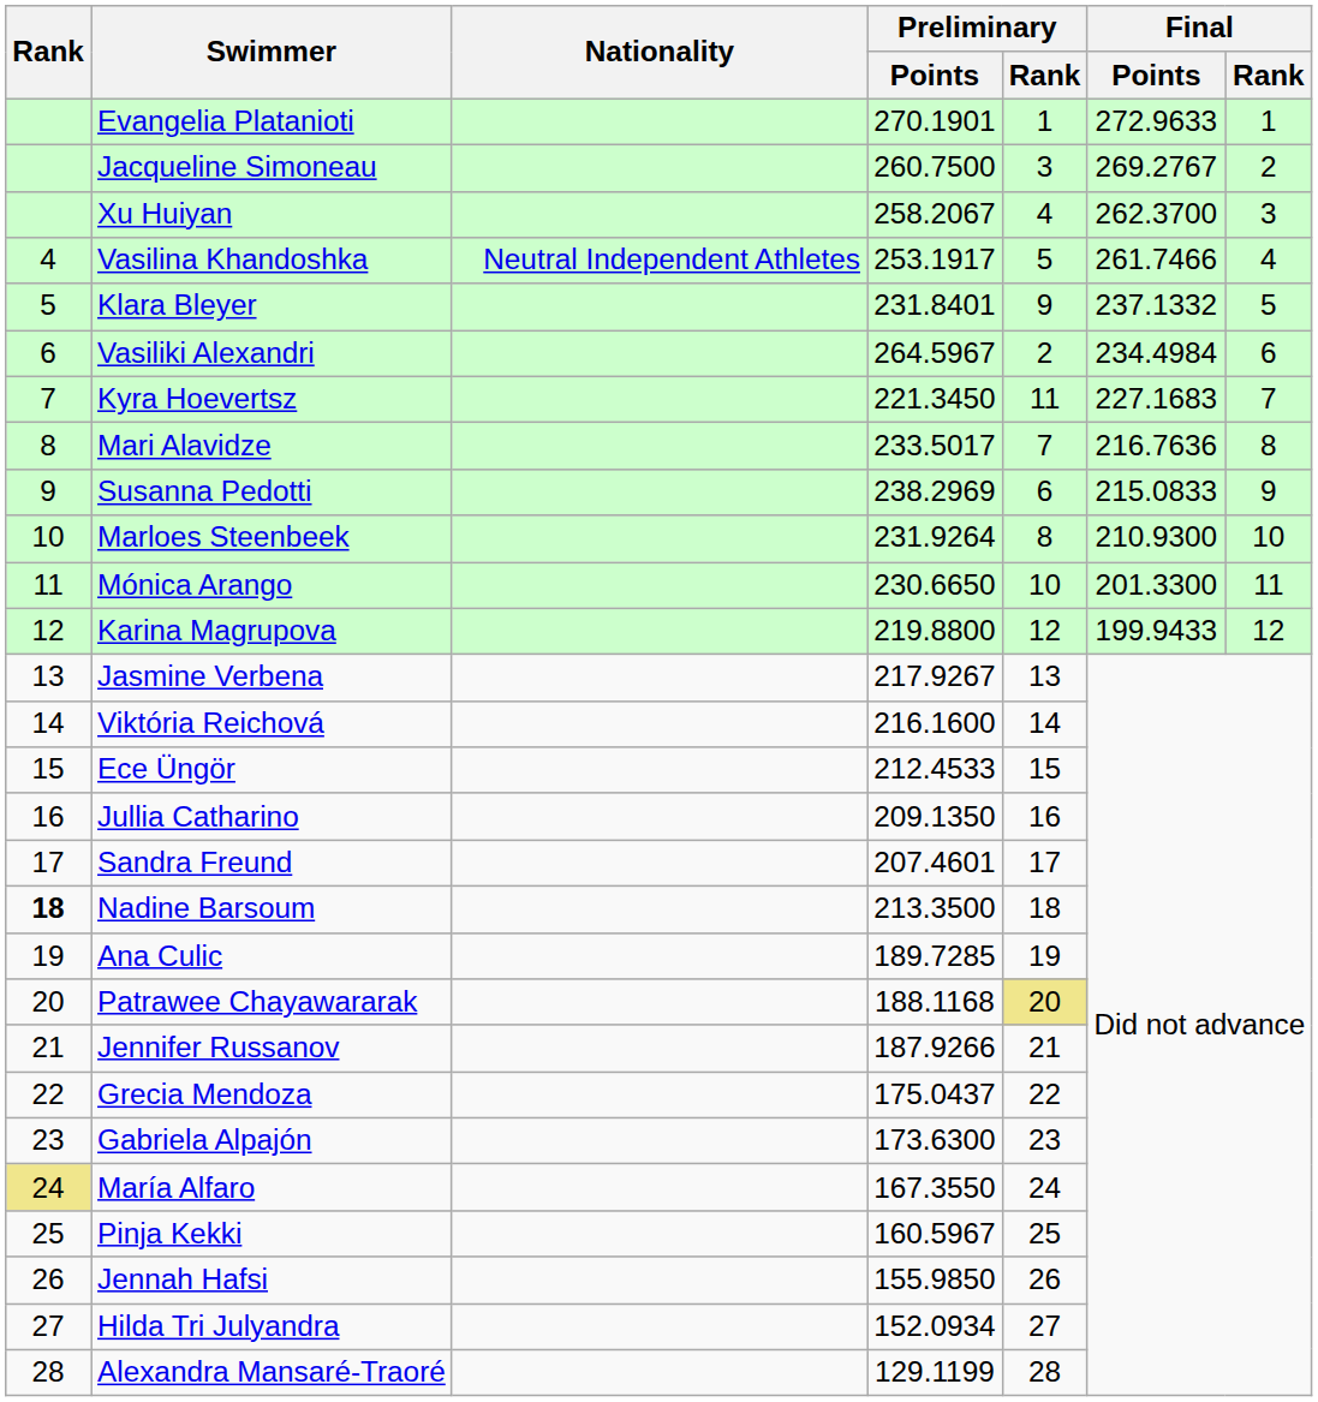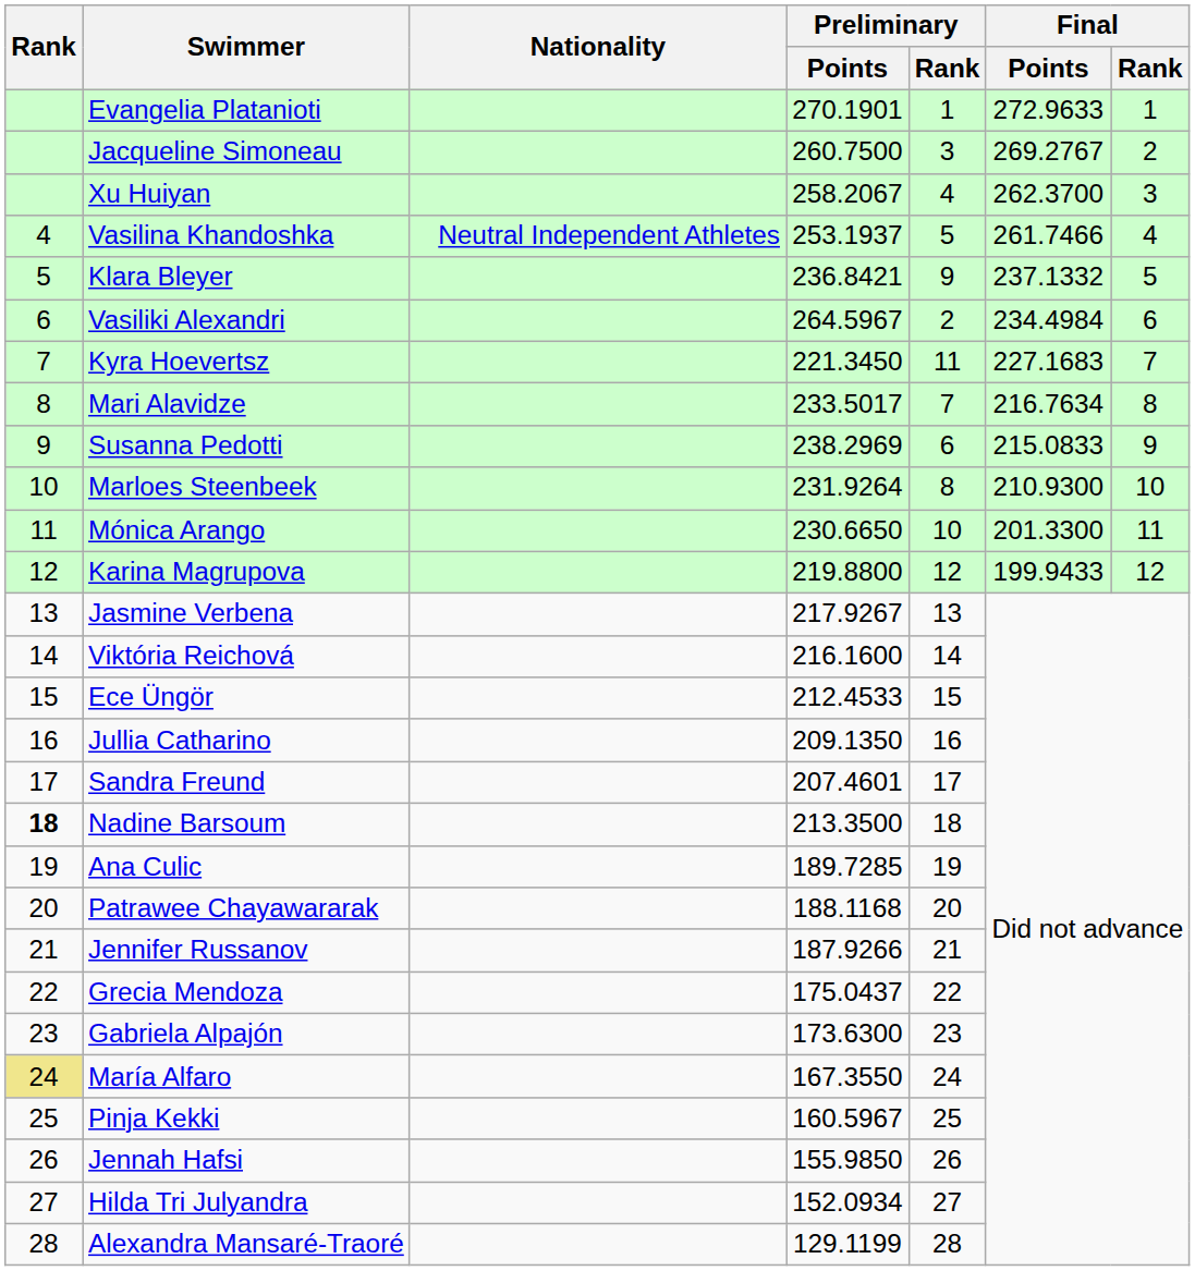Vasilina Khandoshka | Preliminary / Points: 253.1917 -> 253.1937
Klara Bleyer | Preliminary / Points: 231.8401 -> 236.8421
Mari Alavidze | Final / Points: 216.7636 -> 216.7634
Patrawee Chayawararak | Preliminary / Rank: khaki background -> no background
